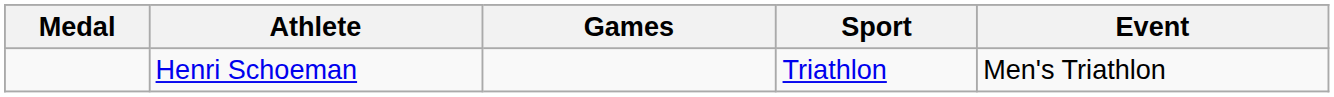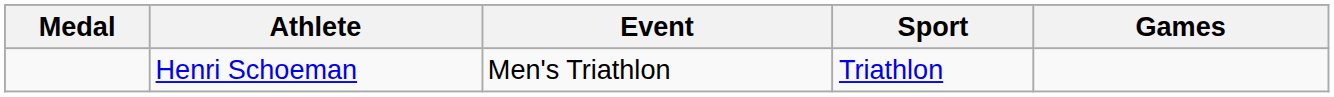columns swapped: Games <-> Event
